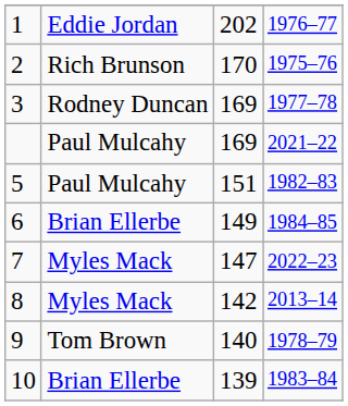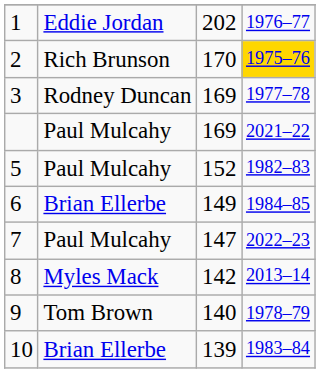2 | column 4: no background -> gold background
5 | column 3: 151 -> 152
7 | column 2: Myles Mack -> Paul Mulcahy
